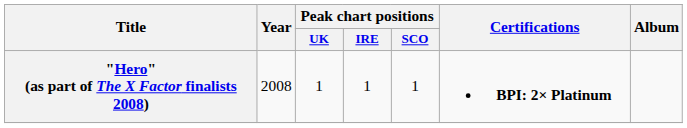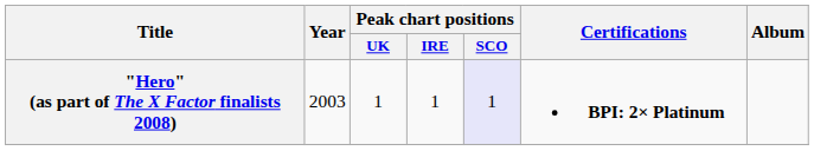"Hero" (as part of The X Factor finalists 2008) | Year: 2008 -> 2003
"Hero" (as part of The X Factor finalists 2008) | Peak chart positions / SCO: no background -> lavender background
